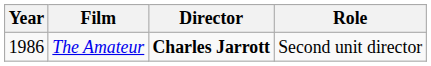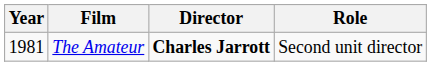The Amateur | Year: 1986 -> 1981
